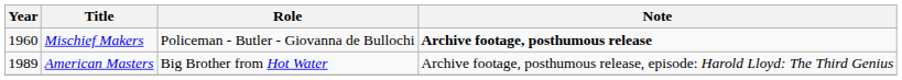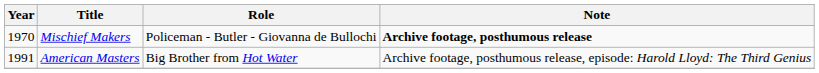Mischief Makers | Year: 1960 -> 1970
American Masters | Year: 1989 -> 1991
